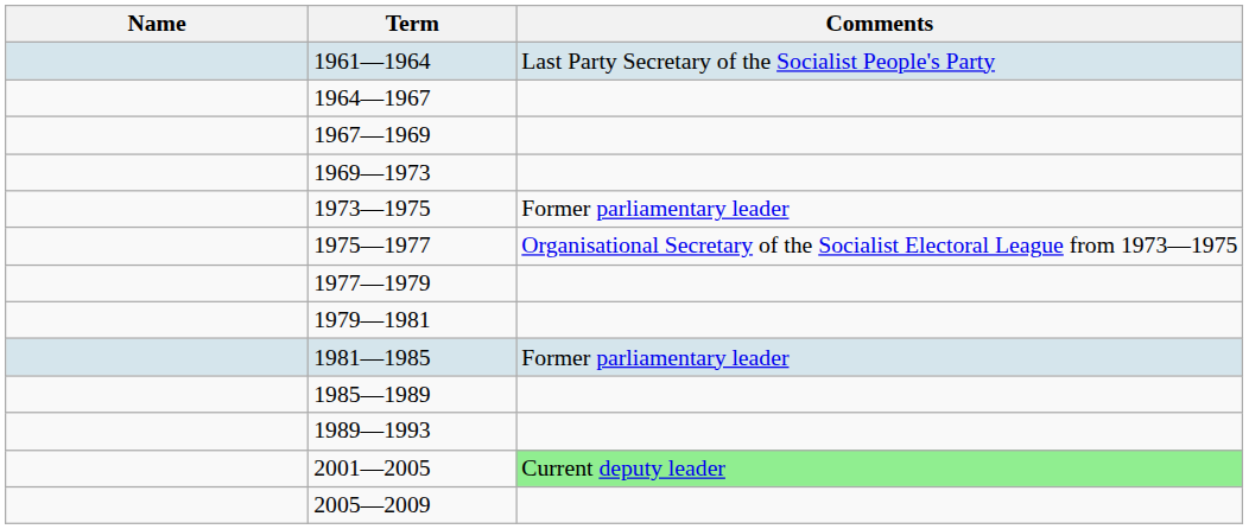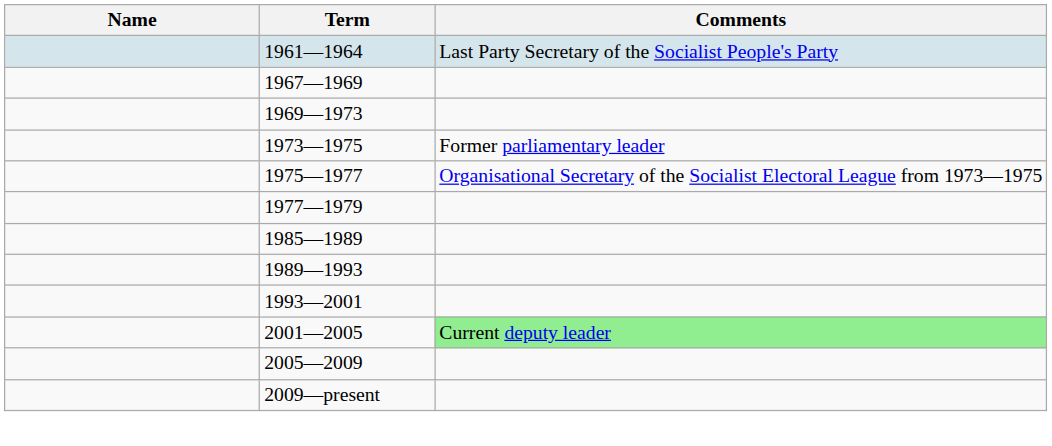- row: 1964—1967
- row: 1979—1981
- row: 1981—1985 | Former parliamentary leader
+ row: 1993—2001
+ row: 2009—present
